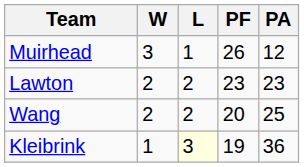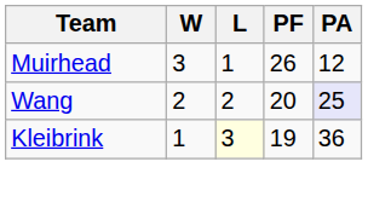- row: Lawton | 2 | 2 | 23 | 23
Wang | PA: no background -> lavender background
